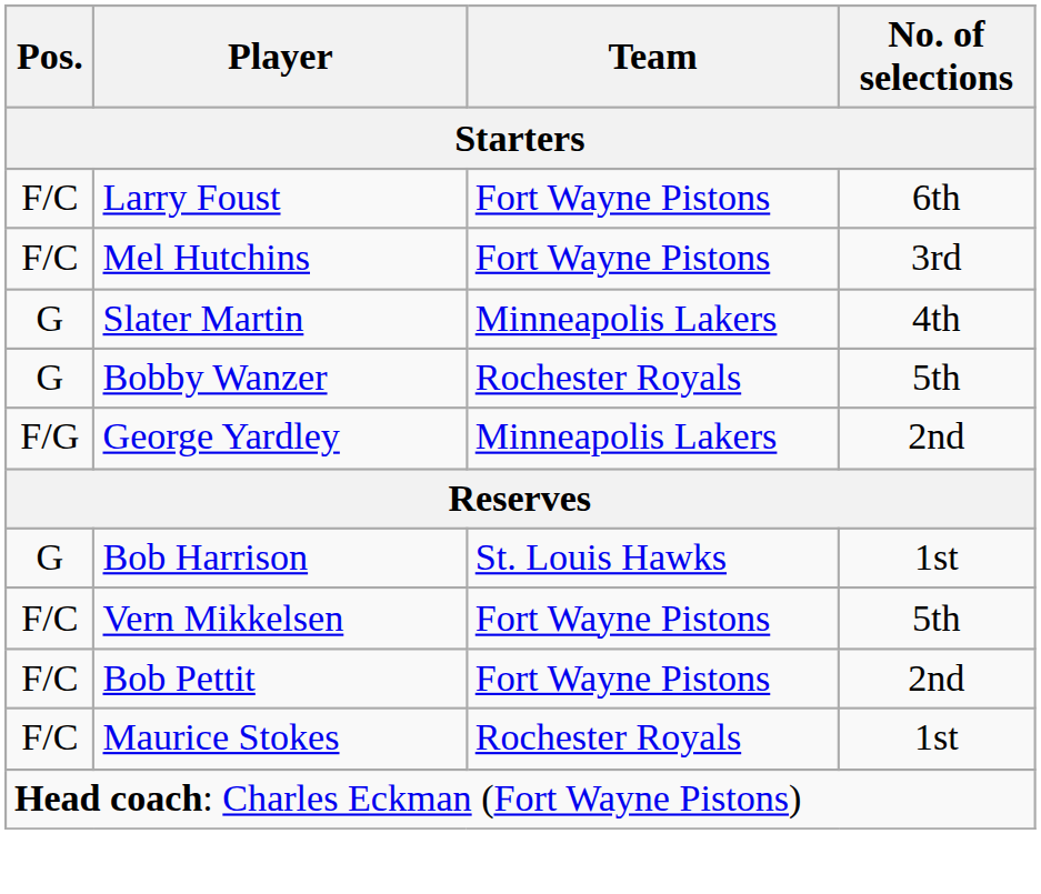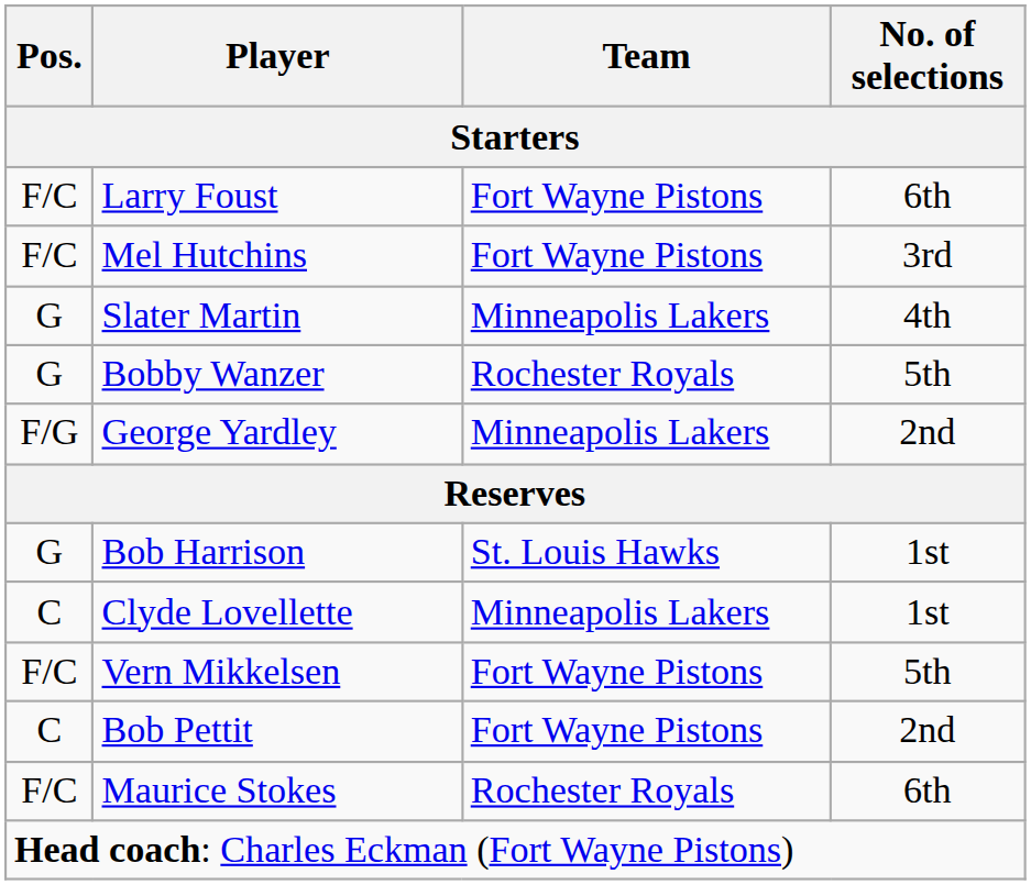+ row: C | Clyde Lovellette | Minneapolis Lakers | 1st
Bob Pettit | Pos.: F/C -> C
Maurice Stokes | No. of selections: 1st -> 6th
